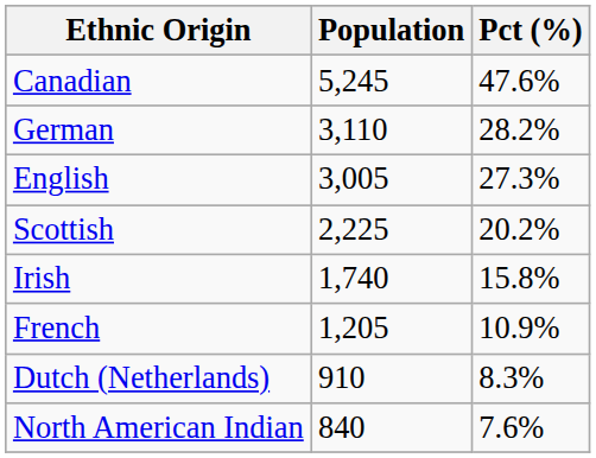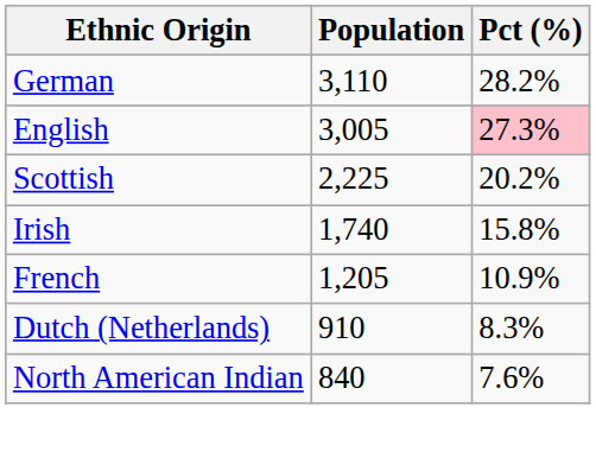- row: Canadian | 5,245 | 47.6%
English | Pct (%): no background -> pink background
